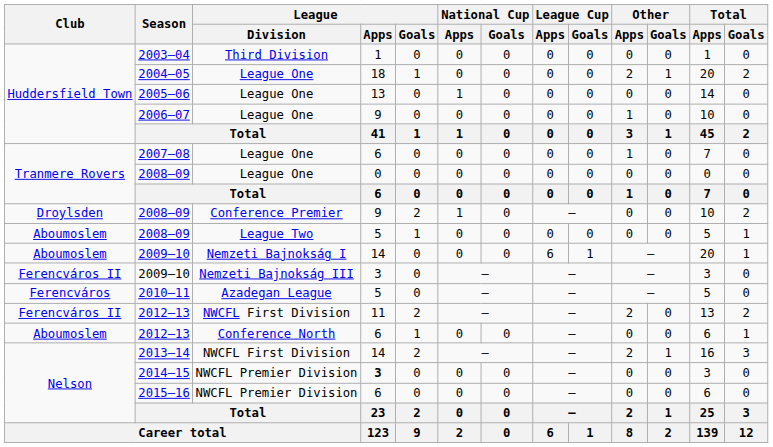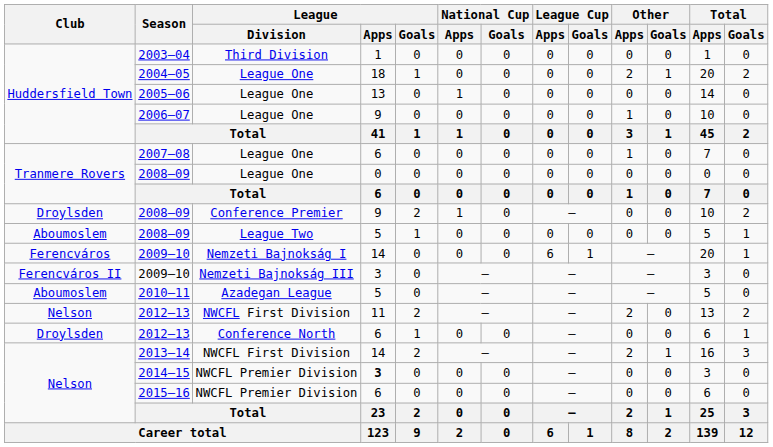2009–10 / Nemzeti Bajnokság I | Club: Aboumoslem -> Ferencváros
2010–11 | Club: Ferencváros -> Aboumoslem
2012–13 / NWCFL First Division | Club: Ferencváros II -> Nelson
2012–13 / Conference North | Club: Aboumoslem -> Droylsden
